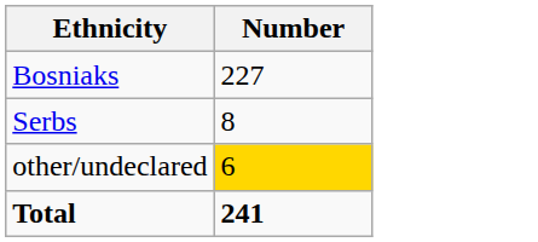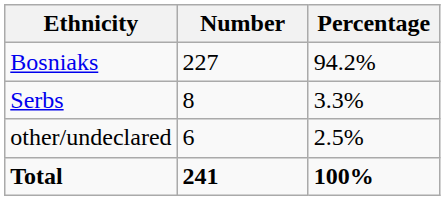+ column: Percentage | 94.2% | 3.3% | 2.5% | 100%
other/undeclared | Number: gold background -> no background
